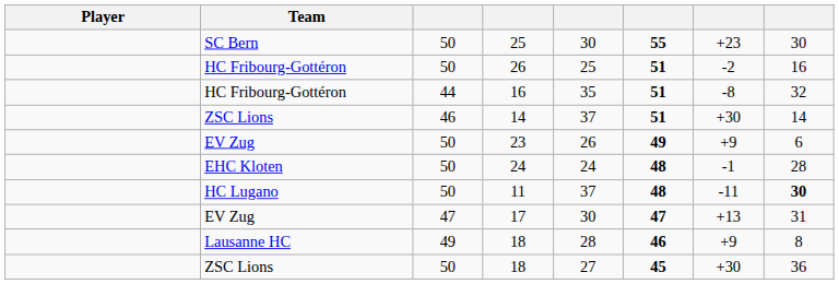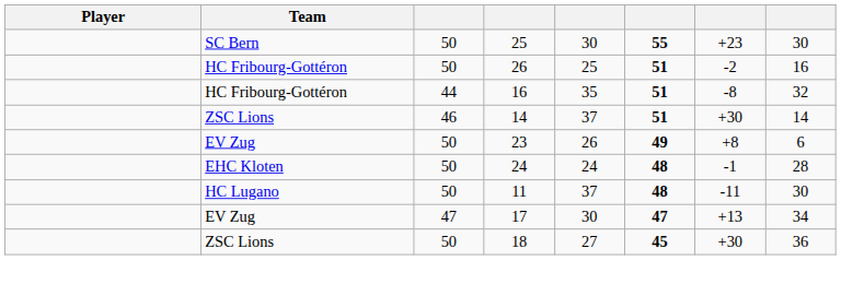23 | column 7: +9 -> +8
11 | column 8: bold -> normal
17 | column 8: 31 -> 34
- row: Lausanne HC | 49 | 18 | 28 | 46 | +9 | 8
